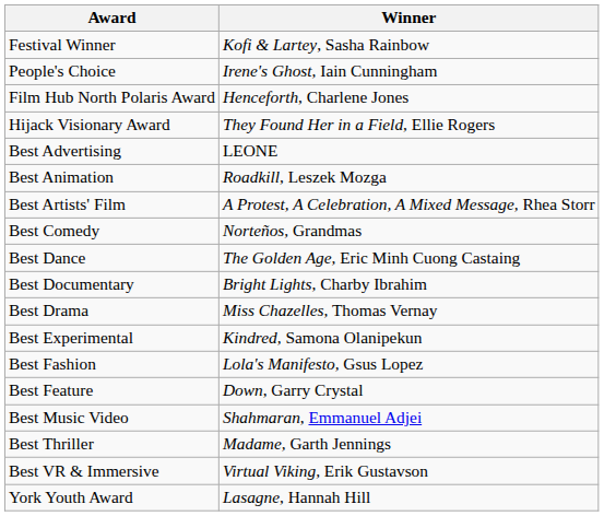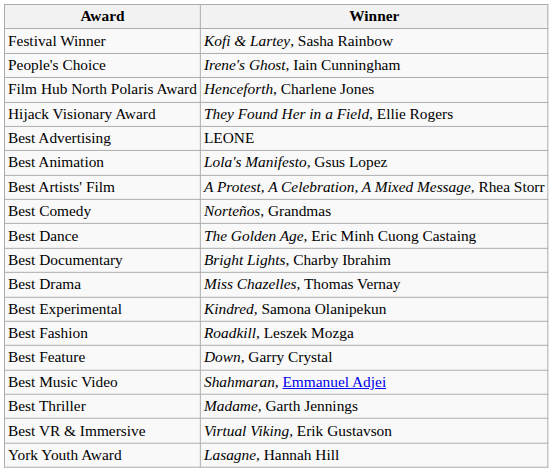Best Animation | Winner: Roadkill, Leszek Mozga -> Lola's Manifesto, Gsus Lopez
Best Fashion | Winner: Lola's Manifesto, Gsus Lopez -> Roadkill, Leszek Mozga
